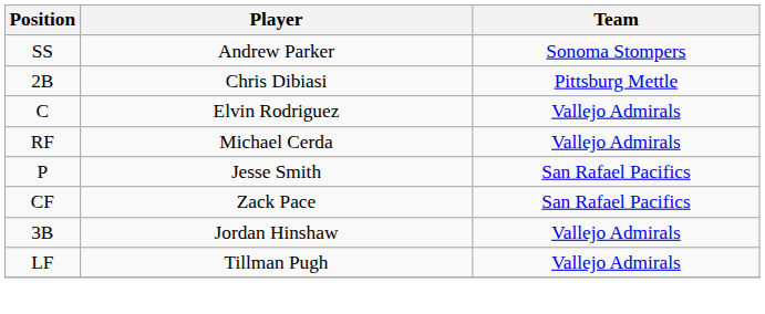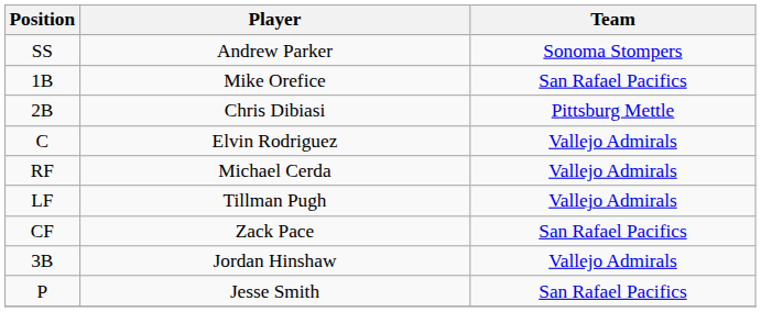+ row: 1B | Mike Orefice | San Rafael Pacifics
rows swapped: Tillman Pugh <-> Jesse Smith
